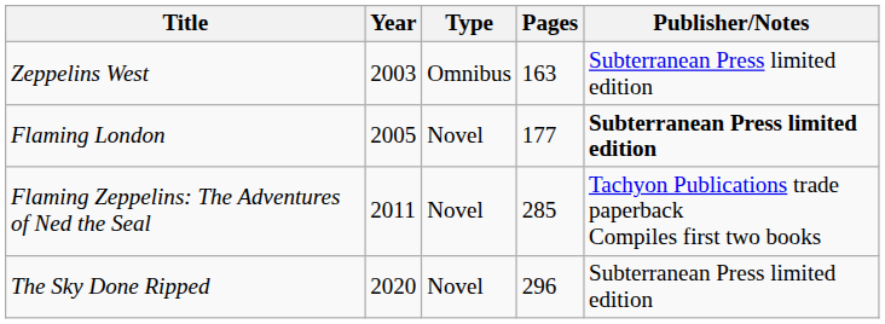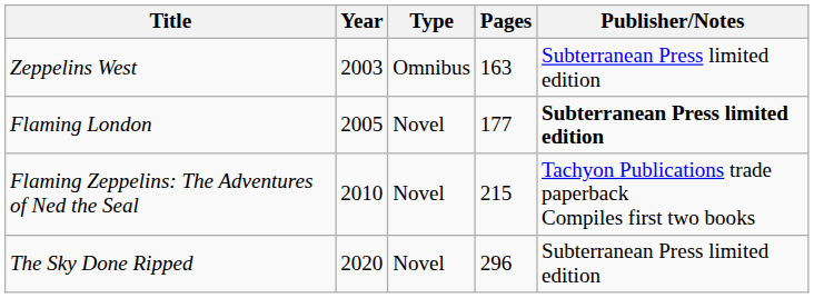Flaming Zeppelins: The Adventures of Ned the Seal | Year: 2011 -> 2010
Flaming Zeppelins: The Adventures of Ned the Seal | Pages: 285 -> 215
